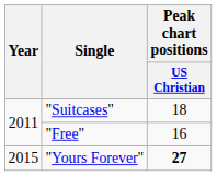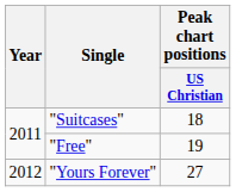"Free" | Peak chart positions / US Christian: 16 -> 19
"Yours Forever" | Year: 2015 -> 2012
"Yours Forever" | Peak chart positions / US Christian: bold -> normal
